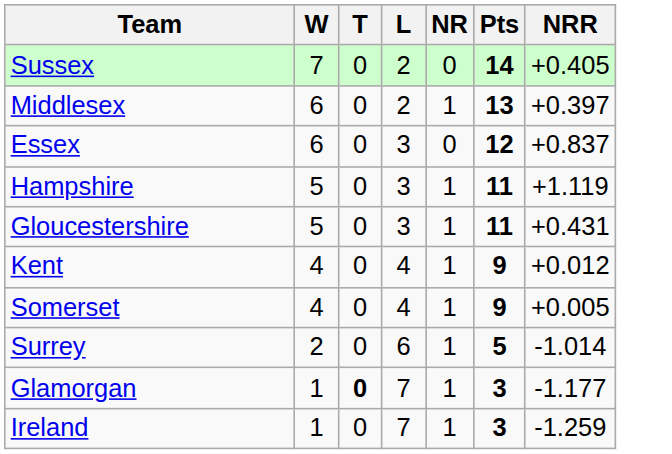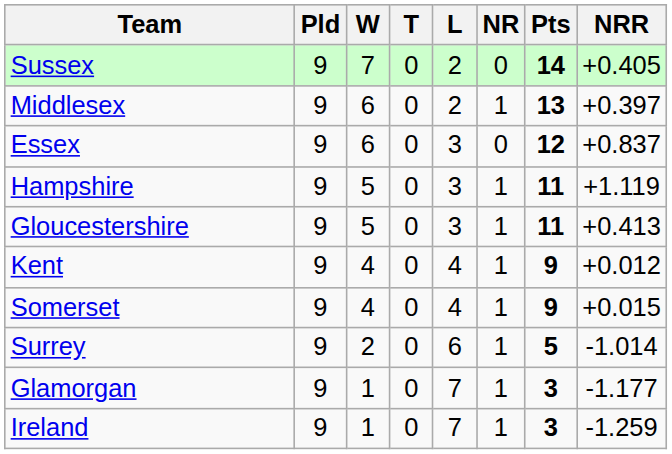+ column: Pld | 9 | 9 | 9 | 9 | 9 | 9 | 9 | 9 | 9 | 9
Gloucestershire | NRR: +0.431 -> +0.413
Somerset | NRR: +0.005 -> +0.015
Glamorgan | T: bold -> normal
